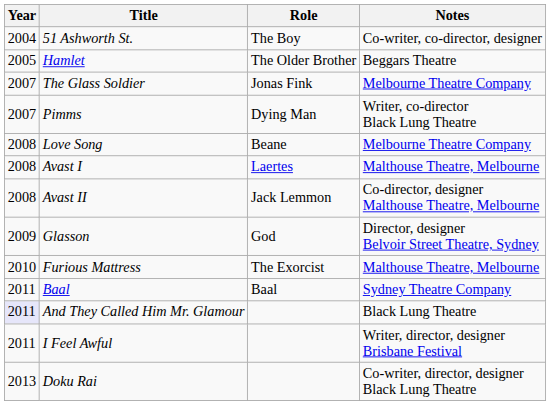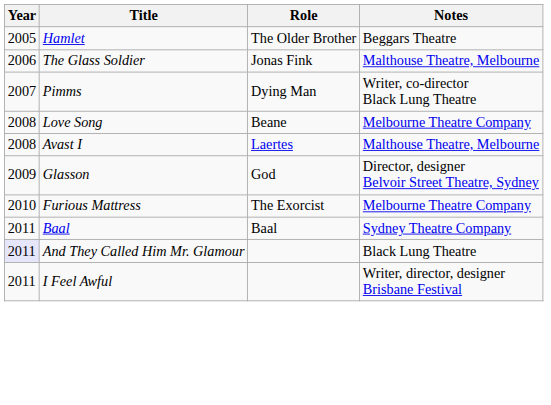- row: 2004 | 51 Ashworth St. | The Boy | Co-writer, co-director, designer
The Glass Soldier | Year: 2007 -> 2006
The Glass Soldier | Notes: Melbourne Theatre Company -> Malthouse Theatre, Melbourne
- row: 2008 | Avast II | Jack Lemmon | Co-director, designer Malthouse Theatre, Melbourne
Furious Mattress | Notes: Malthouse Theatre, Melbourne -> Melbourne Theatre Company
- row: 2013 | Doku Rai | Co-writer, director, designer Black Lung Theatre
